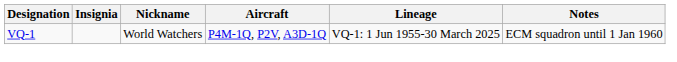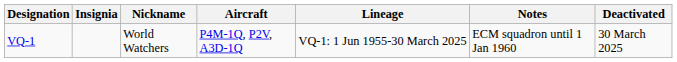+ column: Deactivated | 30 March 2025
